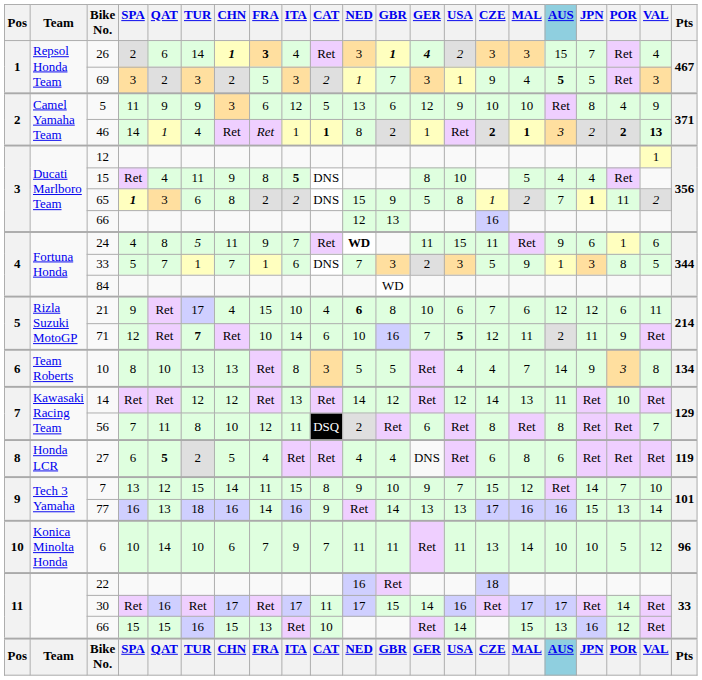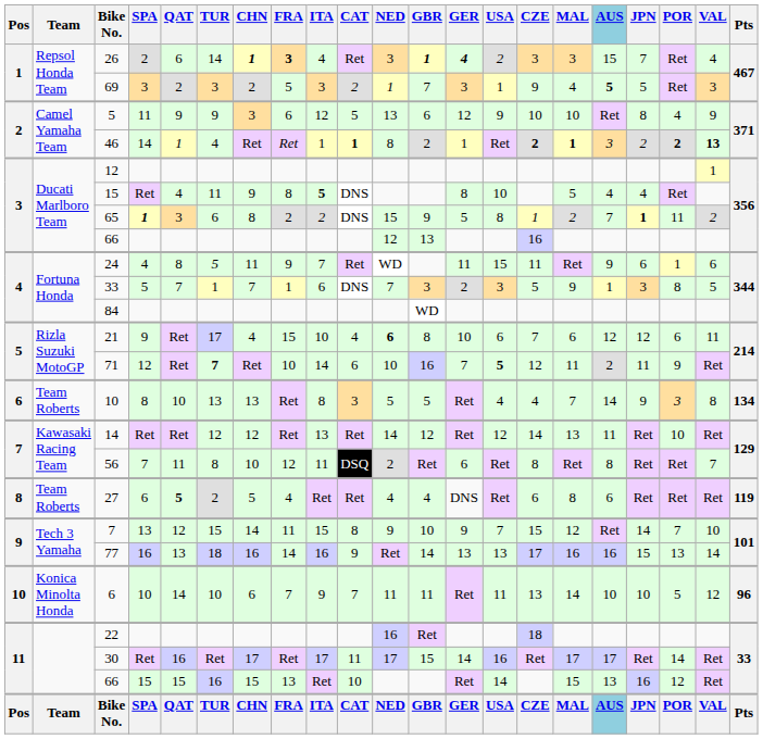24 | NED: bold -> normal
27 | Team: Honda LCR -> Team Roberts
